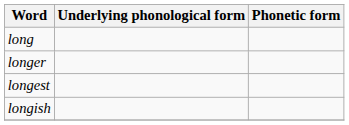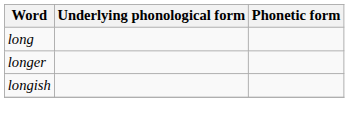- row: longest
